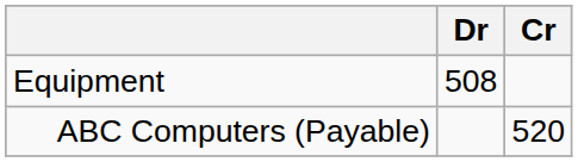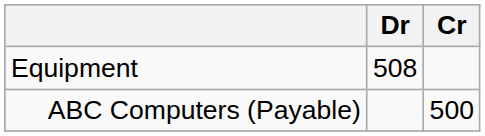ABC Computers (Payable) | Cr: 520 -> 500
